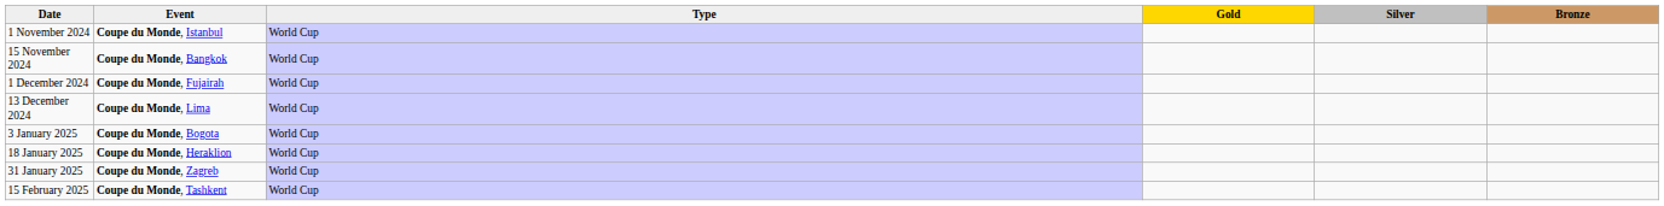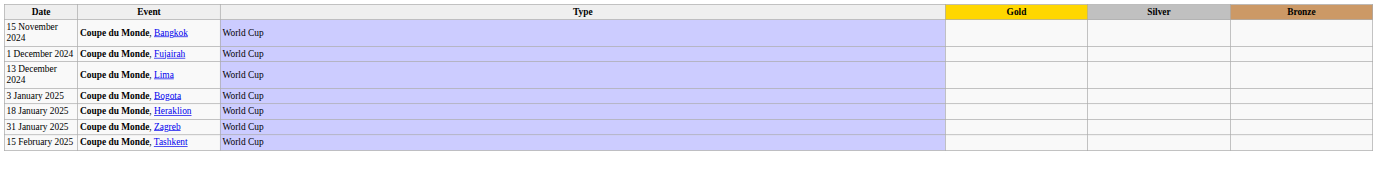- row: 1 November 2024 | Coupe du Monde, Istanbul | World Cup
